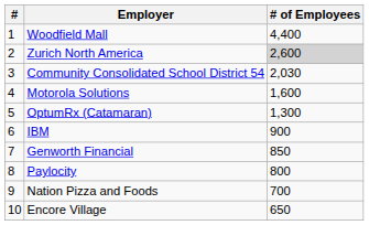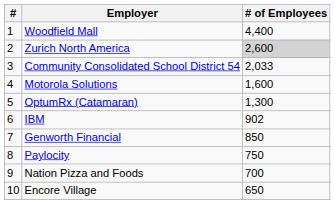Community Consolidated School District 54 | # of Employees: 2,030 -> 2,033
IBM | # of Employees: 900 -> 902
Paylocity | # of Employees: 800 -> 750
